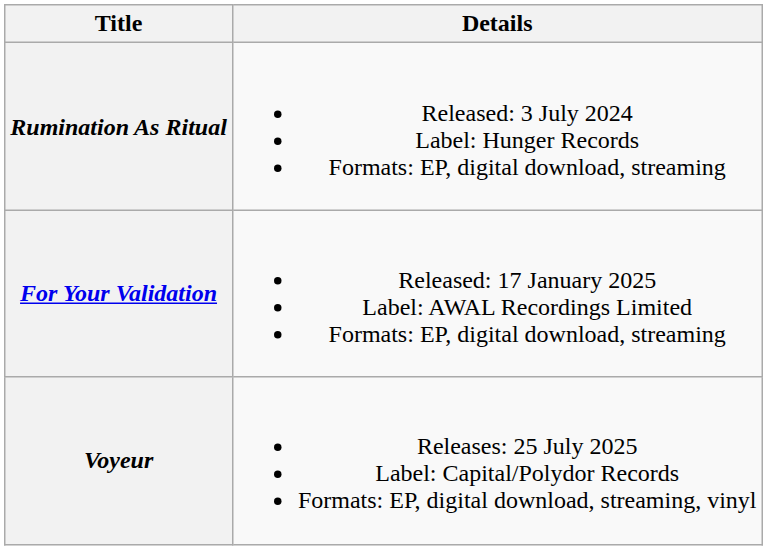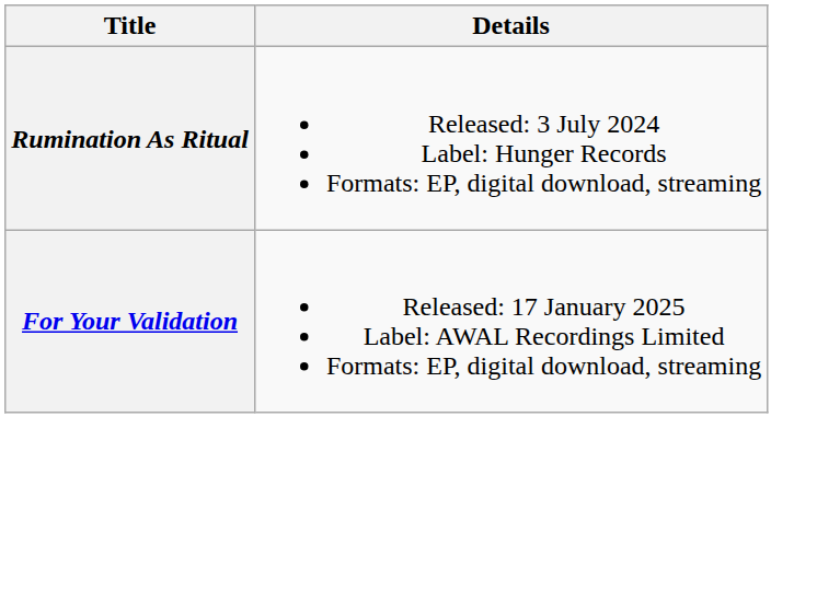- row: Voyeur | Releases: 25 July 2025 Label: Capital/Polydor Records Formats: EP, digital download, streaming, vinyl
